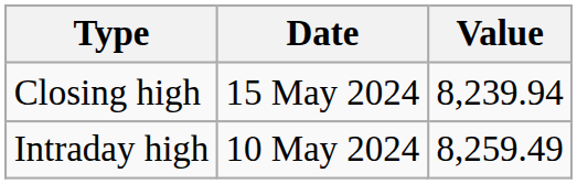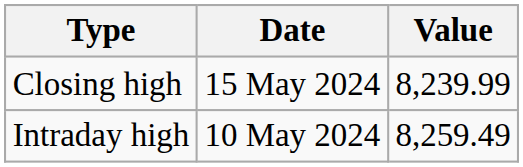Closing high | Value: 8,239.94 -> 8,239.99
